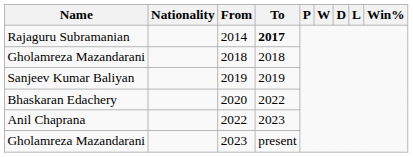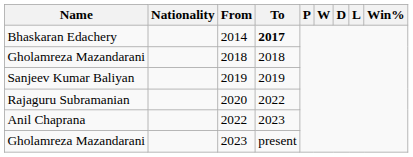2014 | Name: Rajaguru Subramanian -> Bhaskaran Edachery
2020 | Name: Bhaskaran Edachery -> Rajaguru Subramanian
